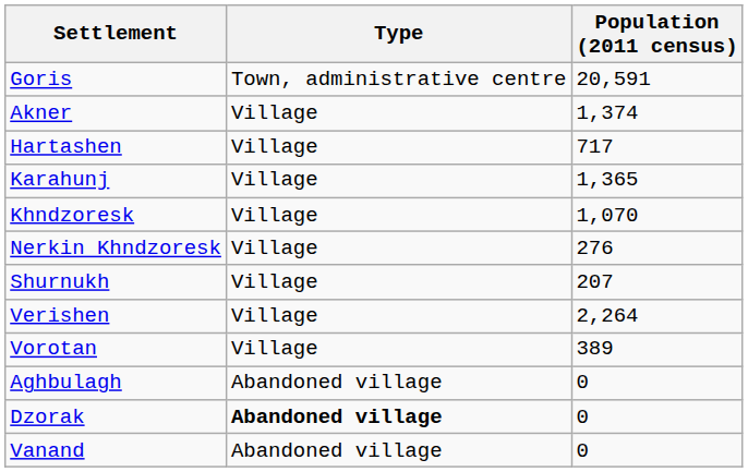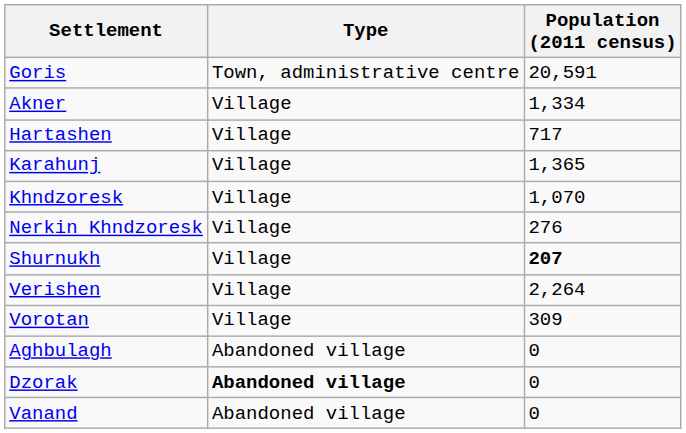Akner | Population (2011 census): 1,374 -> 1,334
Shurnukh | Population (2011 census): normal -> bold
Vorotan | Population (2011 census): 389 -> 309
